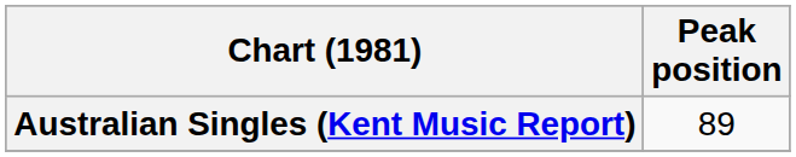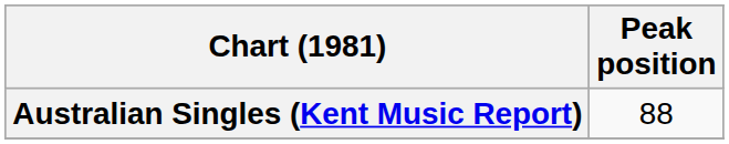Australian Singles (Kent Music Report) | Peak position: 89 -> 88
